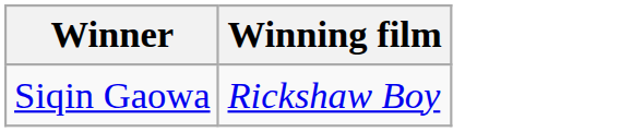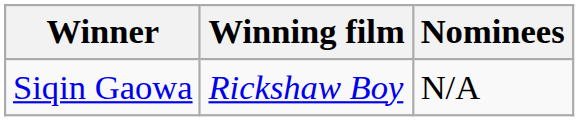+ column: Nominees | N/A
